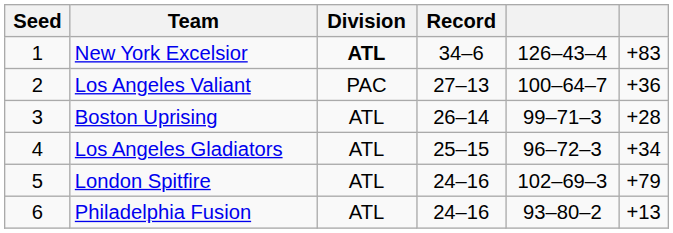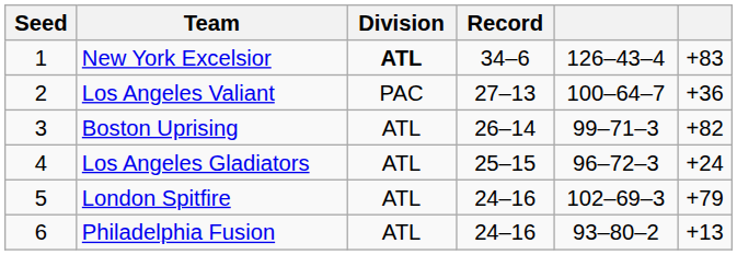Boston Uprising | column 6: +28 -> +82
Los Angeles Gladiators | column 6: +34 -> +24
